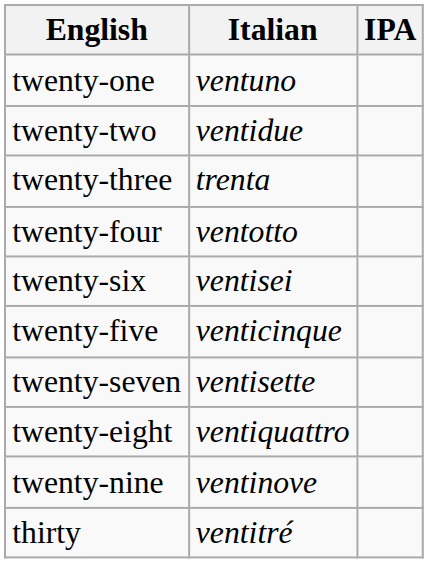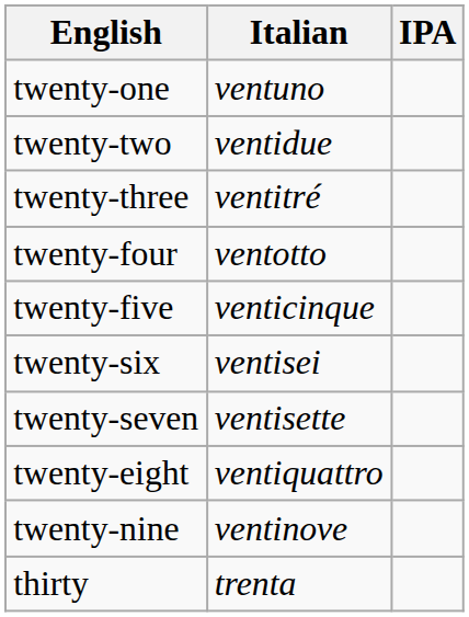twenty-three | Italian: trenta -> ventitré
rows swapped: twenty-five <-> twenty-six
thirty | Italian: ventitré -> trenta
